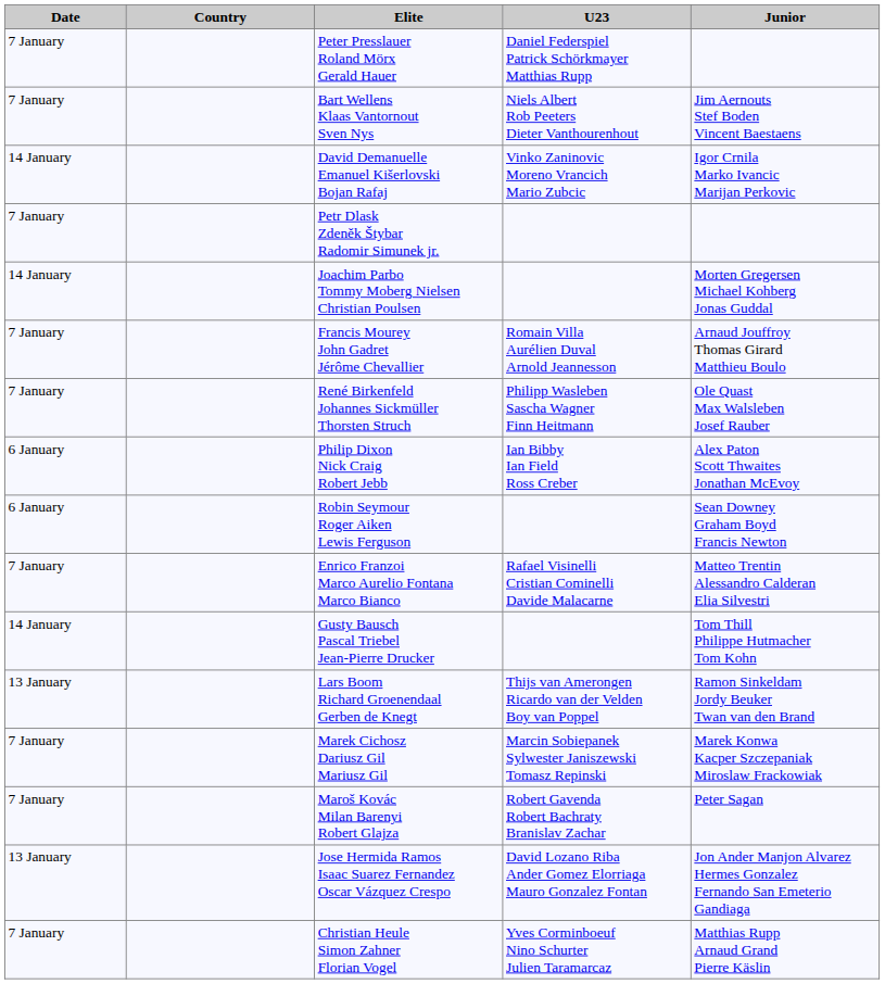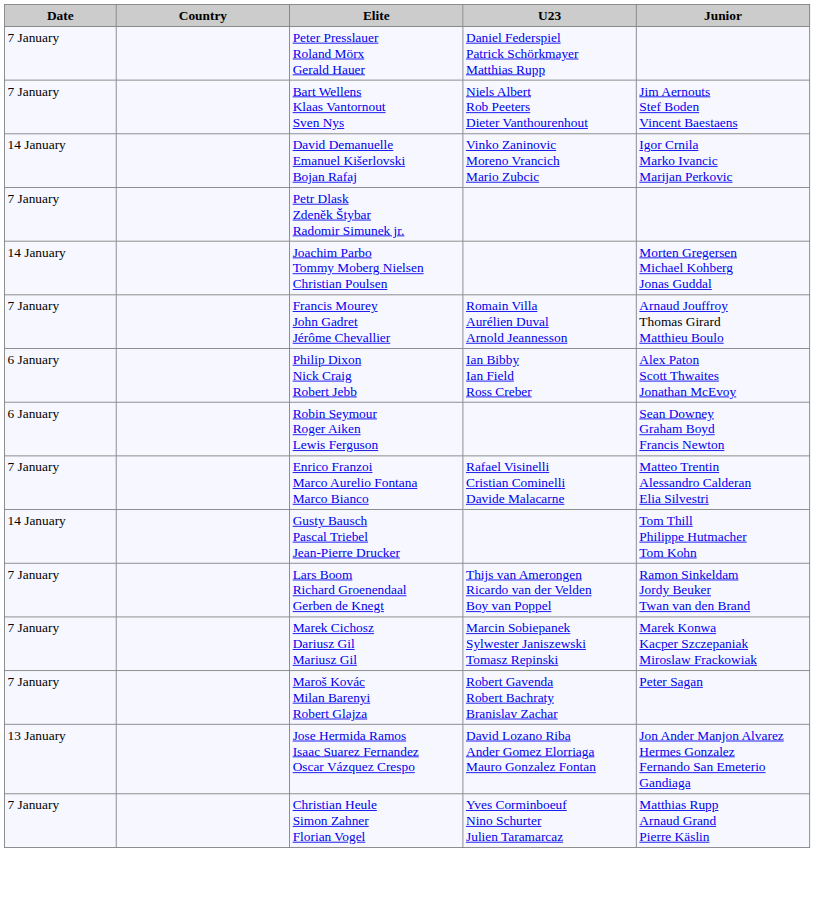- row: 7 January | René Birkenfeld Johannes Sickmüller Thorsten Struch | Philipp Wasleben Sascha Wagner Finn Heitmann | Ole Quast Max Walsleben Josef Rauber
Lars Boom Richard Groenendaal Gerben de Knegt | Date: 13 January -> 7 January
